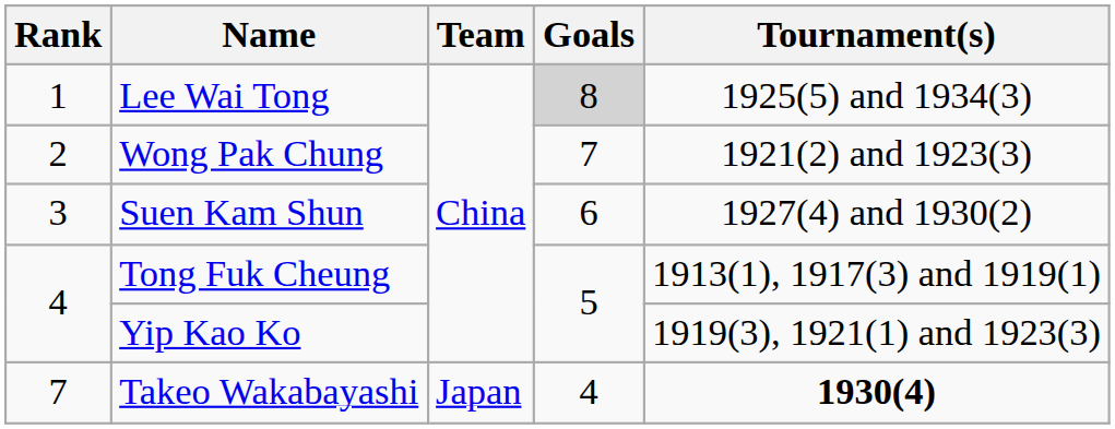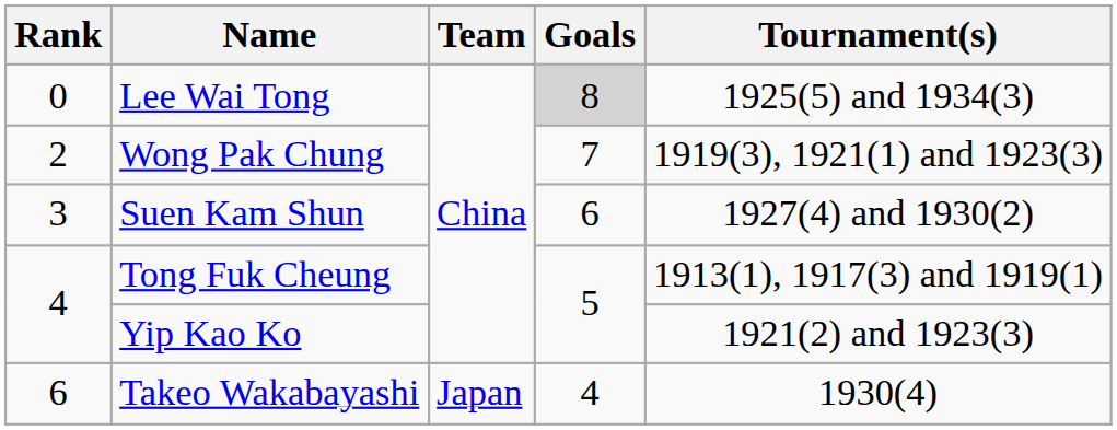Lee Wai Tong | Rank: 1 -> 0
Wong Pak Chung | Tournament(s): 1921(2) and 1923(3) -> 1919(3), 1921(1) and 1923(3)
Yip Kao Ko | Tournament(s): 1919(3), 1921(1) and 1923(3) -> 1921(2) and 1923(3)
Takeo Wakabayashi | Rank: 7 -> 6
Takeo Wakabayashi | Tournament(s): bold -> normal
